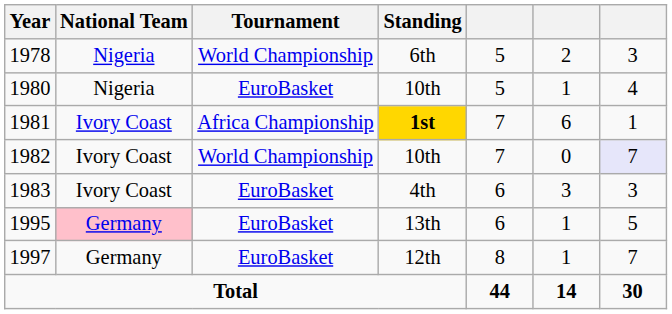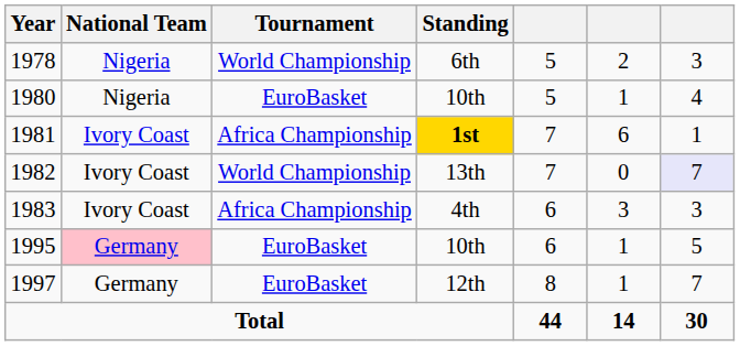1982 | Standing: 10th -> 13th
1983 | Tournament: EuroBasket -> Africa Championship
1995 | Standing: 13th -> 10th
